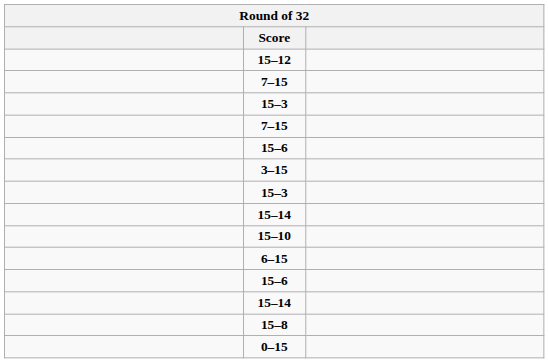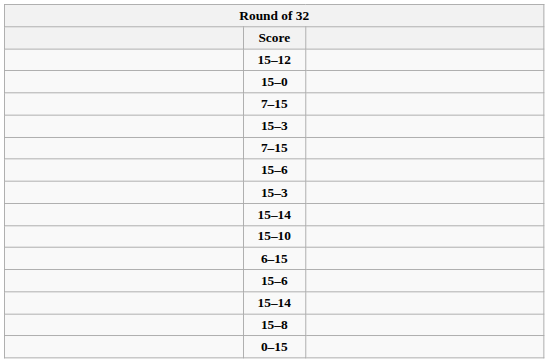+ row: 15–0
- row: 3–15
